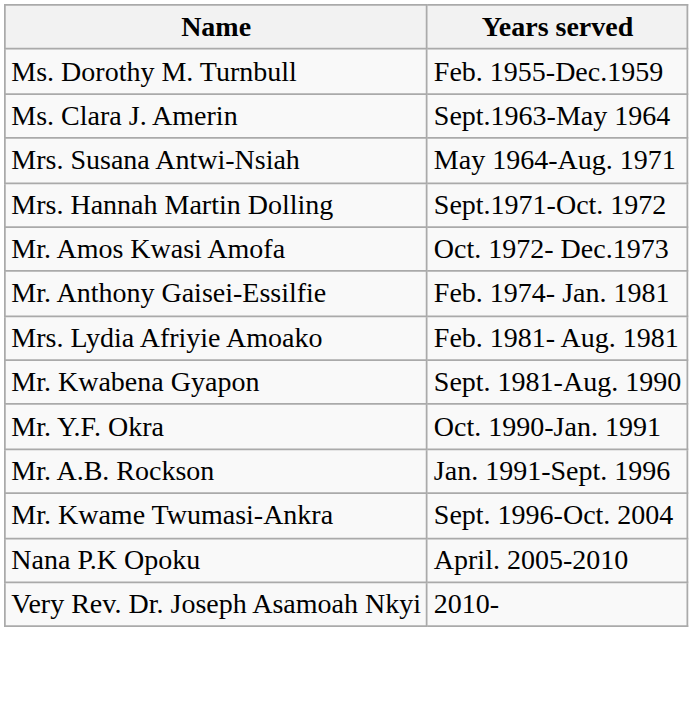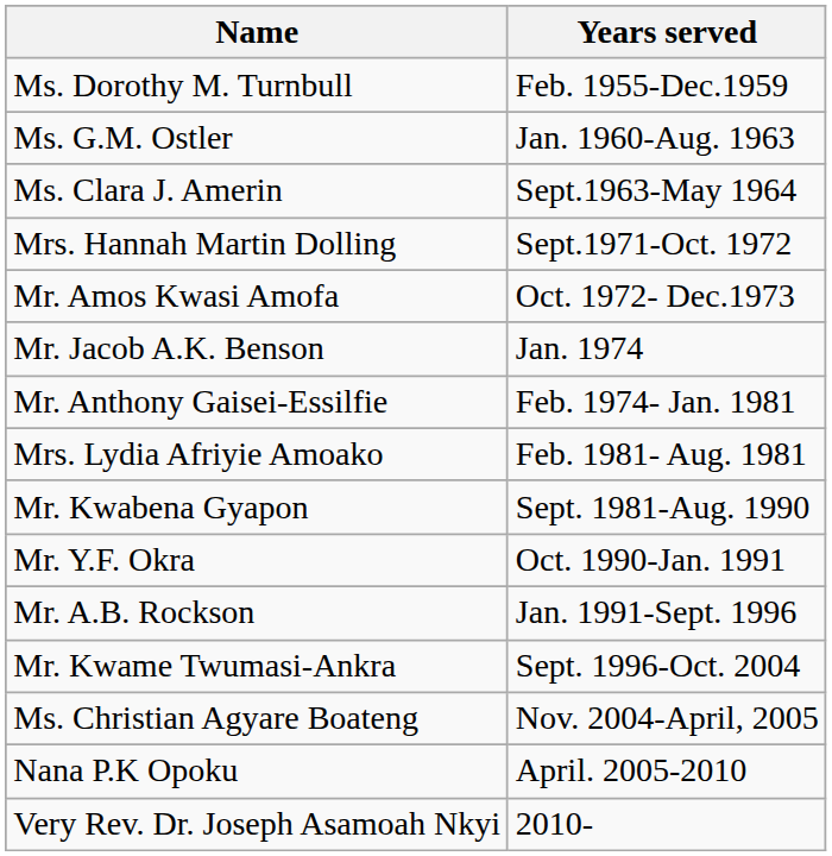+ row: Ms. G.M. Ostler | Jan. 1960-Aug. 1963
- row: Mrs. Susana Antwi-Nsiah | May 1964-Aug. 1971
+ row: Mr. Jacob A.K. Benson | Jan. 1974
+ row: Ms. Christian Agyare Boateng | Nov. 2004-April, 2005
